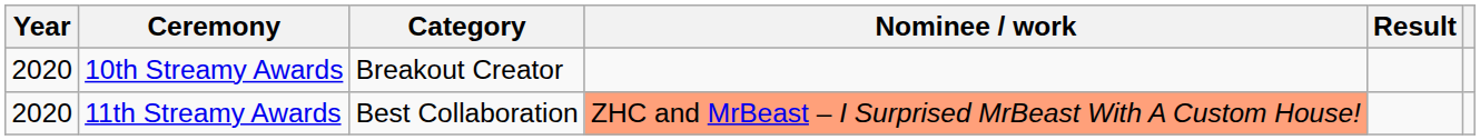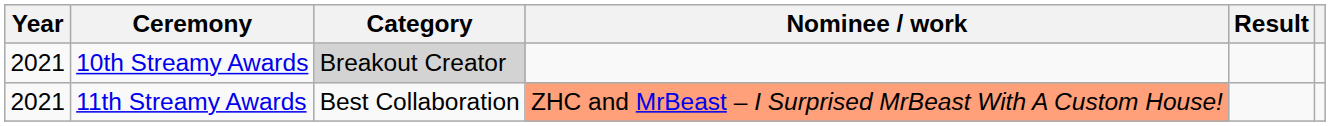10th Streamy Awards | Year: 2020 -> 2021
10th Streamy Awards | Category: no background -> lightgrey background
11th Streamy Awards | Year: 2020 -> 2021
